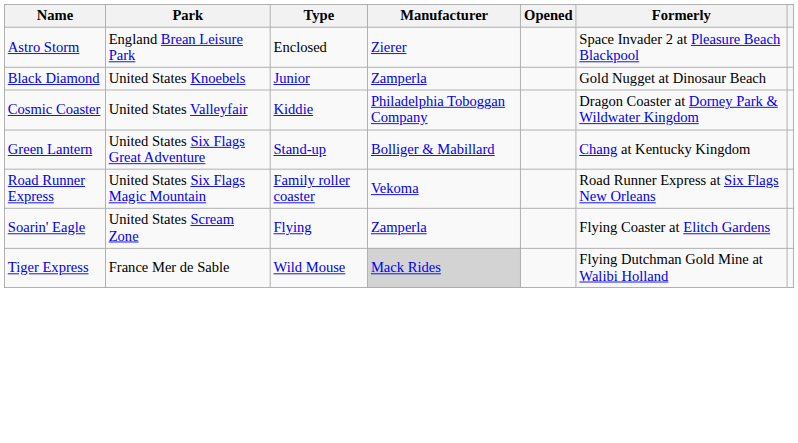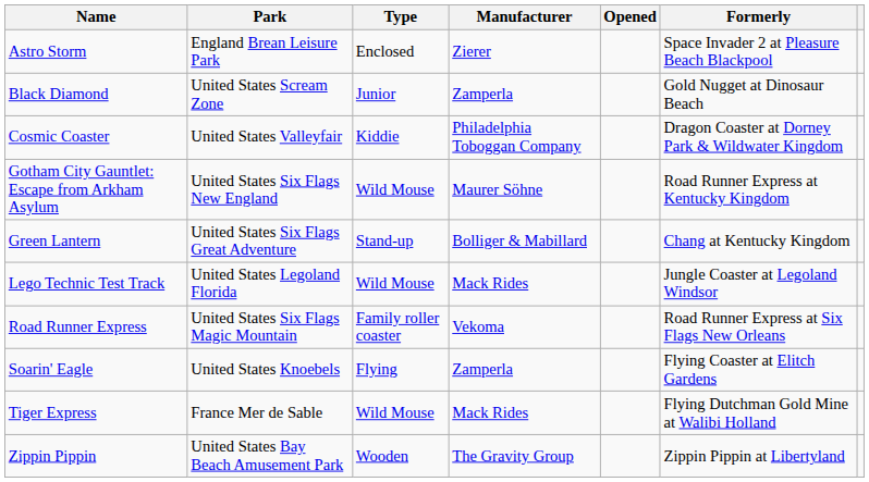Black Diamond | Park: United States Knoebels -> United States Scream Zone
+ row: Gotham City Gauntlet: Escape from Arkham Asylum | United States Six Flags New England | Wild Mouse | Maurer Söhne | Road Runner Express at Kentucky Kingdom
+ row: Lego Technic Test Track | United States Legoland Florida | Wild Mouse | Mack Rides | Jungle Coaster at Legoland Windsor
Soarin' Eagle | Park: United States Scream Zone -> United States Knoebels
Tiger Express | Manufacturer: lightgrey background -> no background
+ row: Zippin Pippin | United States Bay Beach Amusement Park | Wooden | The Gravity Group | Zippin Pippin at Libertyland
